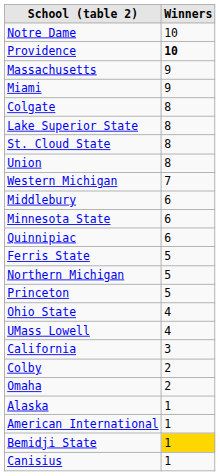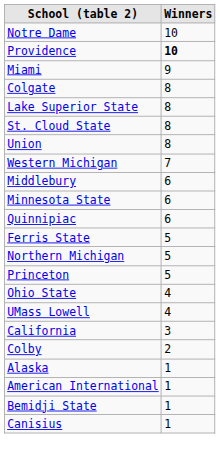- row: Massachusetts | 9
- row: Omaha | 2
Bemidji State | Winners: gold background -> no background
